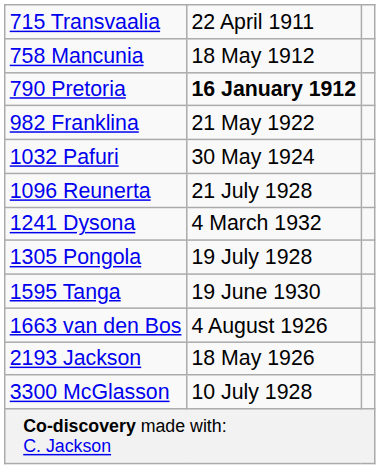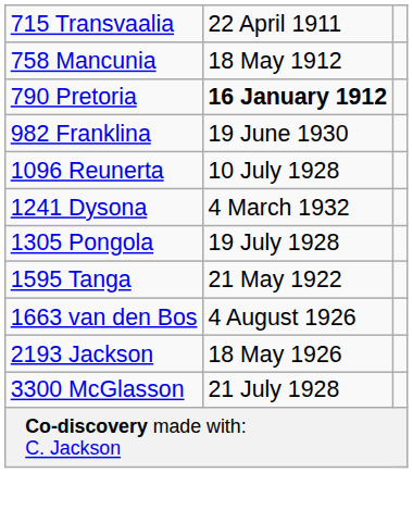982 Franklina | column 2: 21 May 1922 -> 19 June 1930
- row: 1032 Pafuri | 30 May 1924
1096 Reunerta | column 2: 21 July 1928 -> 10 July 1928
1595 Tanga | column 2: 19 June 1930 -> 21 May 1922
3300 McGlasson | column 2: 10 July 1928 -> 21 July 1928
